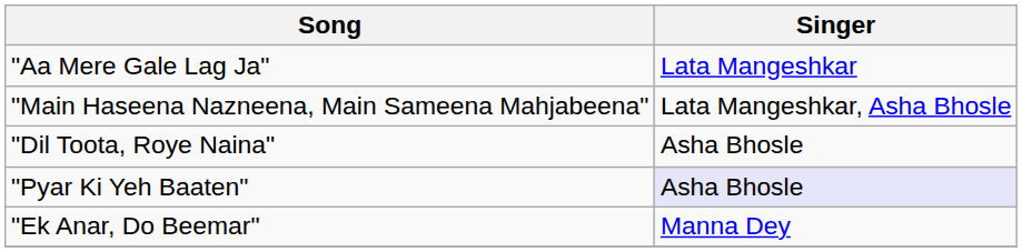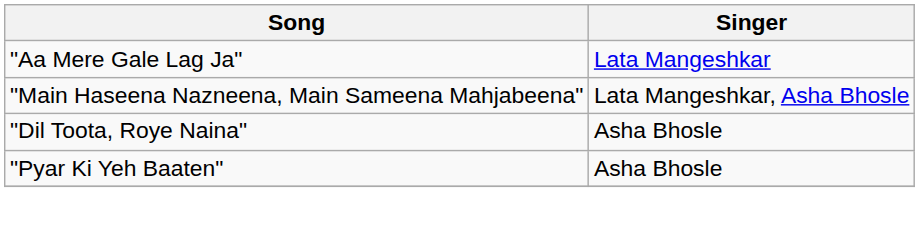"Pyar Ki Yeh Baaten" | Singer: lavender background -> no background
- row: "Ek Anar, Do Beemar" | Manna Dey
